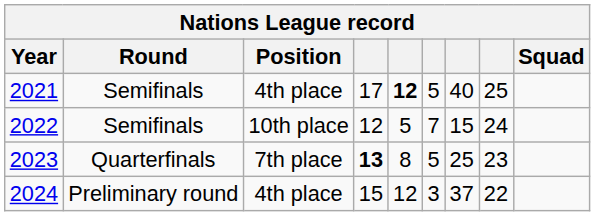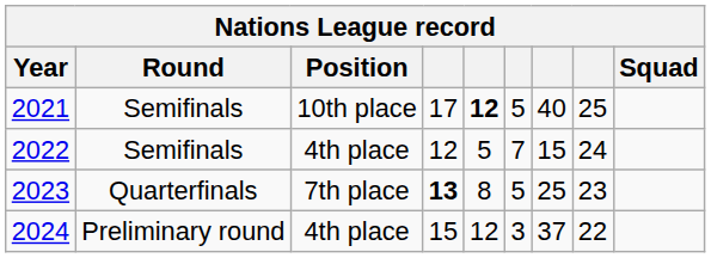2021 | Position: 4th place -> 10th place
2022 | Position: 10th place -> 4th place
